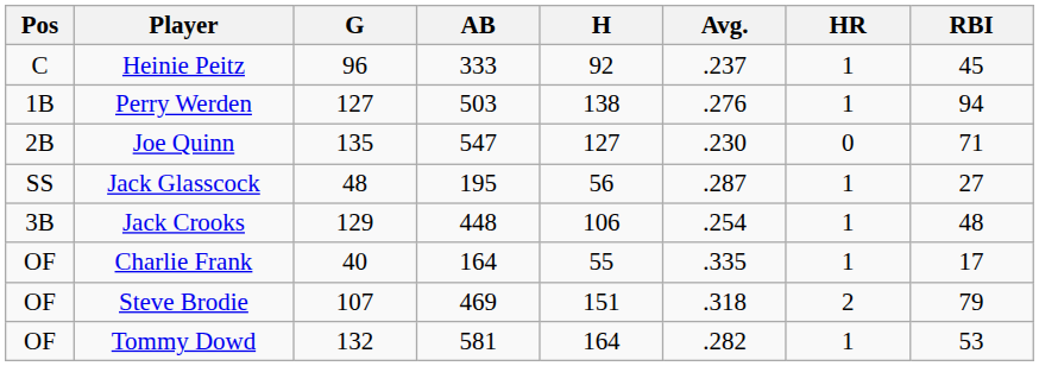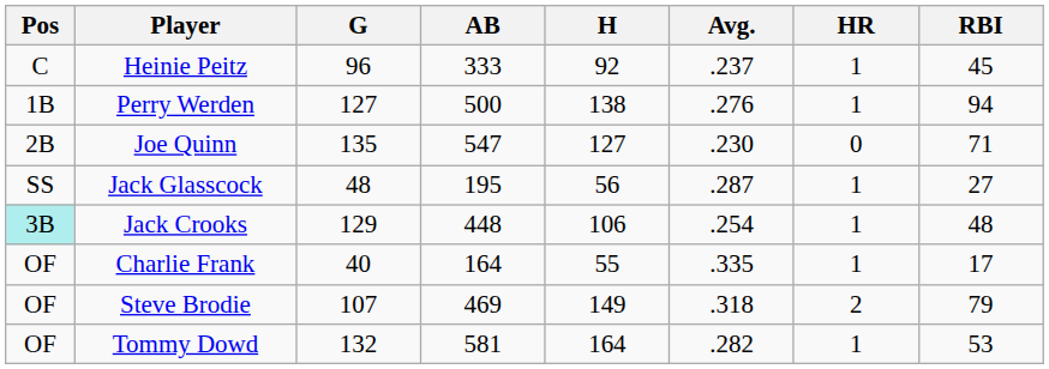Perry Werden | AB: 503 -> 500
Jack Crooks | Pos: no background -> paleturquoise background
Steve Brodie | H: 151 -> 149
